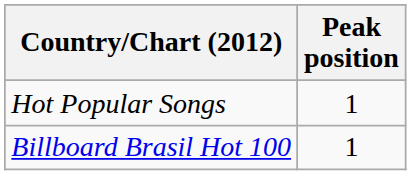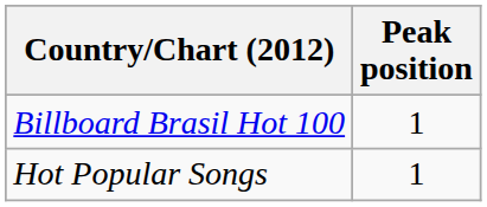rows swapped: Billboard Brasil Hot 100 <-> Hot Popular Songs
